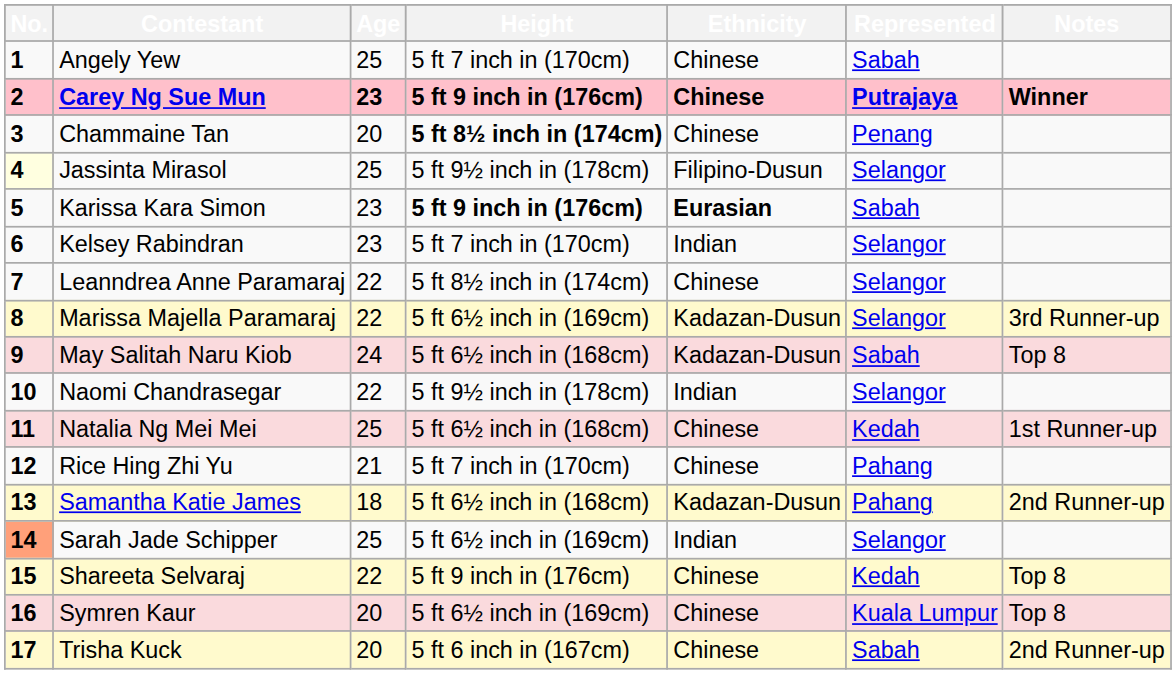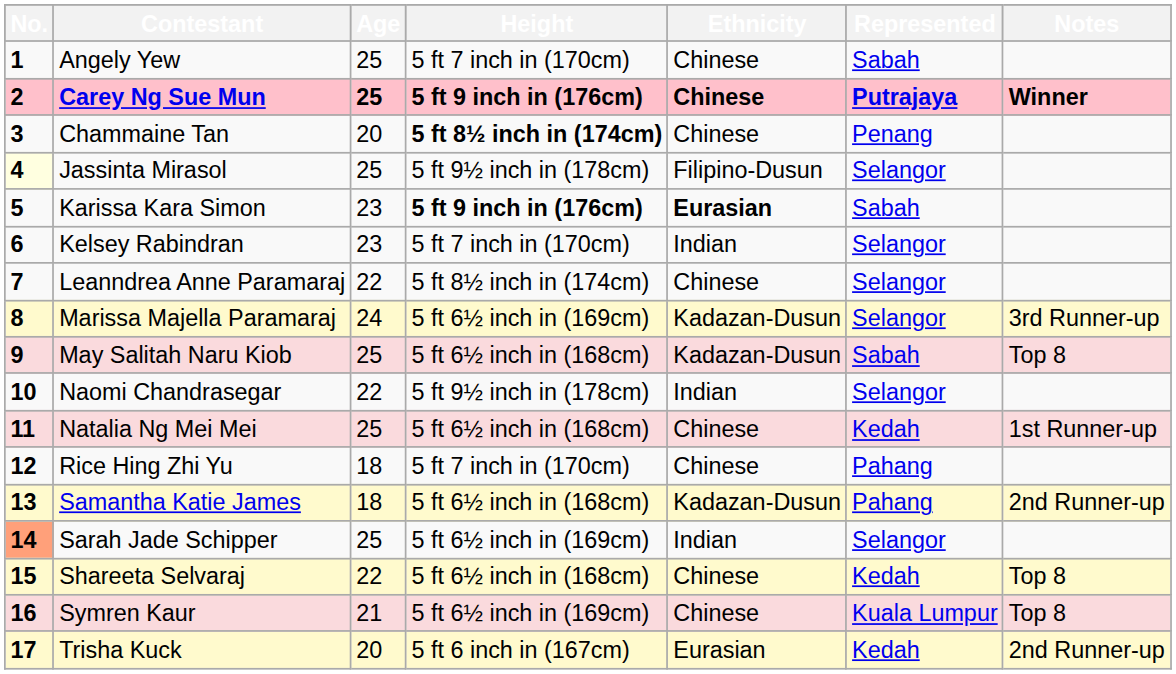Carey Ng Sue Mun | Age: 23 -> 25
Marissa Majella Paramaraj | Age: 22 -> 24
May Salitah Naru Kiob | Age: 24 -> 25
Rice Hing Zhi Yu | Age: 21 -> 18
Shareeta Selvaraj | Height: 5 ft 9 inch in (176cm) -> 5 ft 6½ inch in (168cm)
Symren Kaur | Age: 20 -> 21
Trisha Kuck | Ethnicity: Chinese -> Eurasian
Trisha Kuck | Represented: Sabah -> Kedah
